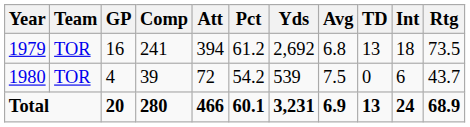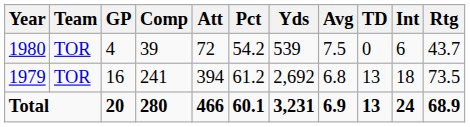rows swapped: 1979 <-> 1980
